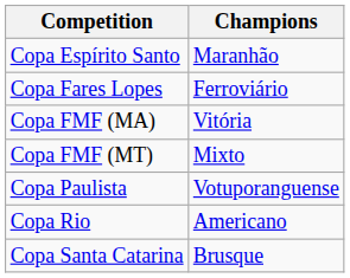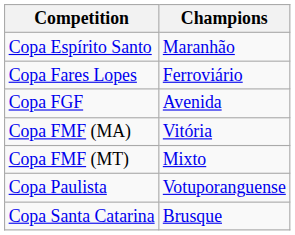+ row: Copa FGF | Avenida
- row: Copa Rio | Americano
